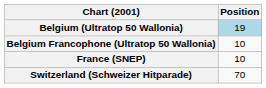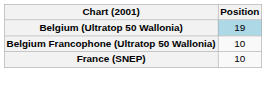- row: Switzerland (Schweizer Hitparade) | 70
